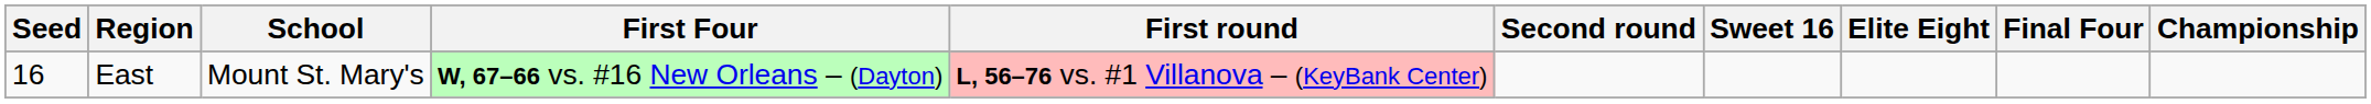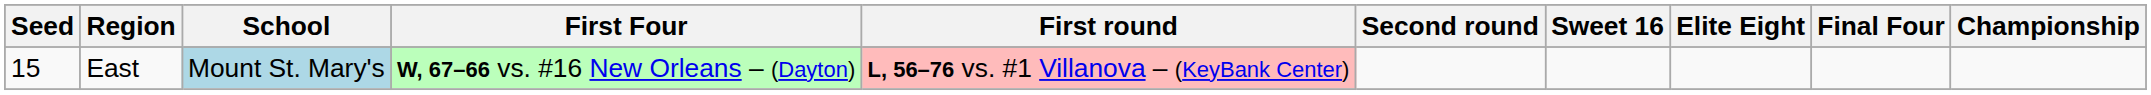East | Seed: 16 -> 15
East | School: no background -> lightblue background
